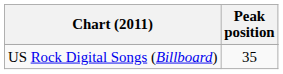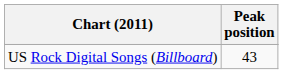US Rock Digital Songs (Billboard) | Peak position: 35 -> 43
